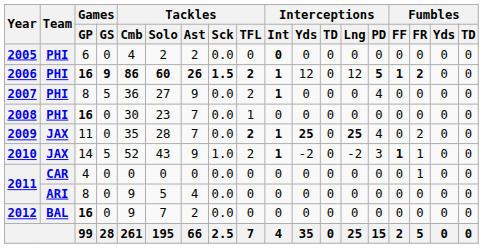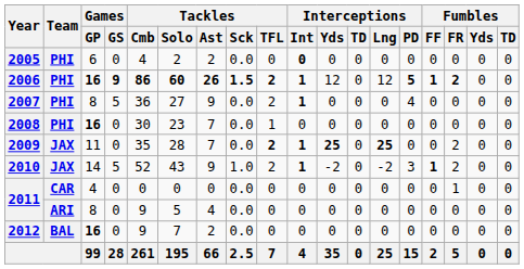2009 | Interceptions / PD: 4 -> 0
2010 | Fumbles / FR: 1 -> 2
